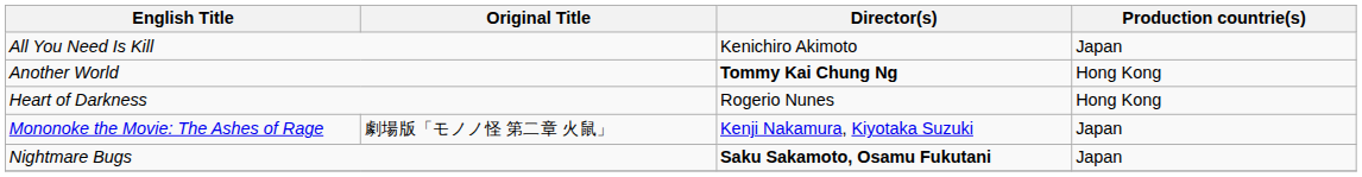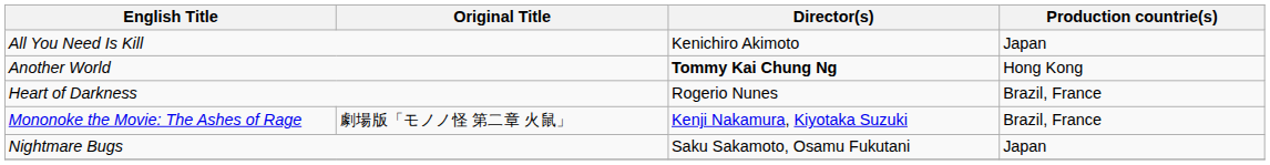Heart of Darkness | Production countrie(s): Hong Kong -> Brazil, France
Mononoke the Movie: The Ashes of Rage | Production countrie(s): Japan -> Brazil, France
Nightmare Bugs | Director(s): bold -> normal
